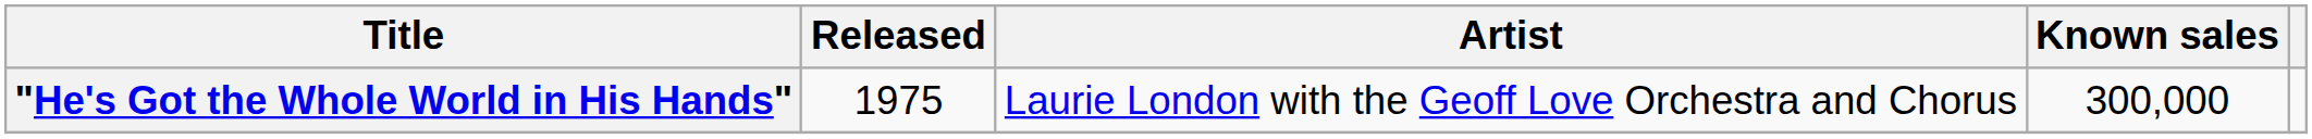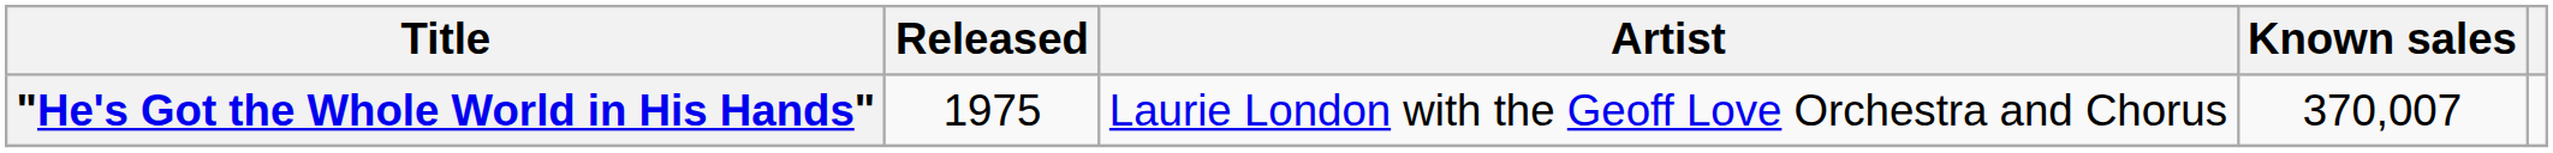"He's Got the Whole World in His Hands" | Known sales: 300,000 -> 370,007
